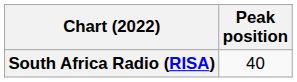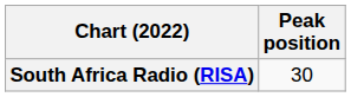South Africa Radio (RISA) | Peak position: 40 -> 30
